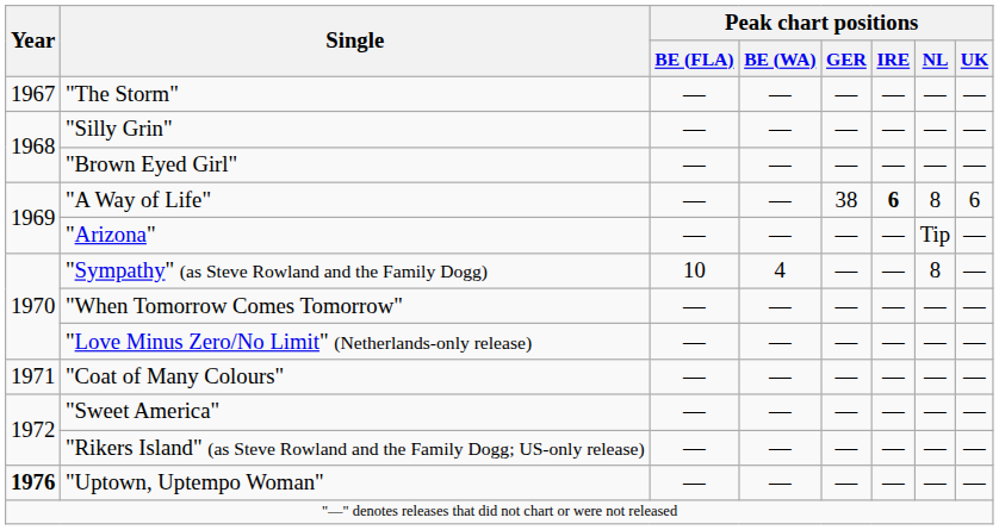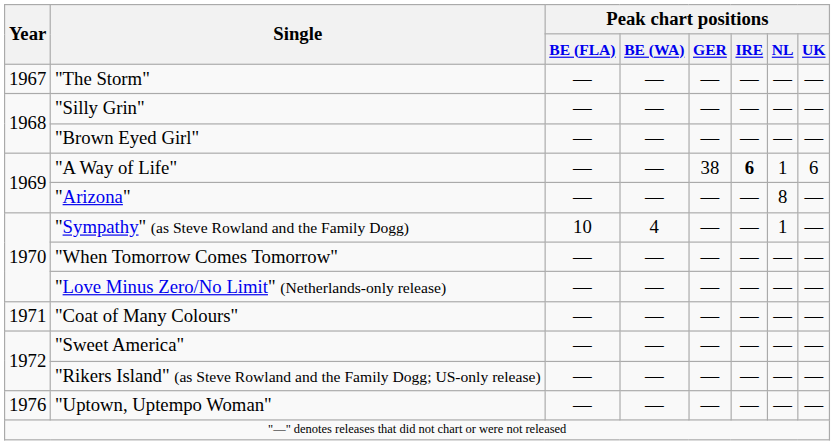"A Way of Life" | Peak chart positions / NL: 8 -> 1
"Arizona" | Peak chart positions / NL: Tip -> 8
"Sympathy" (as Steve Rowland and the Family Dogg) | Peak chart positions / NL: 8 -> 1
"Uptown, Uptempo Woman" | Year: bold -> normal
